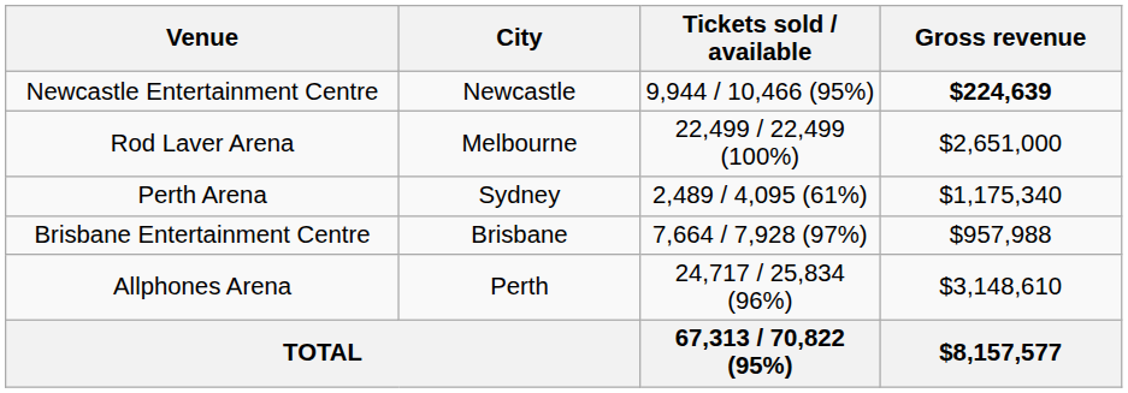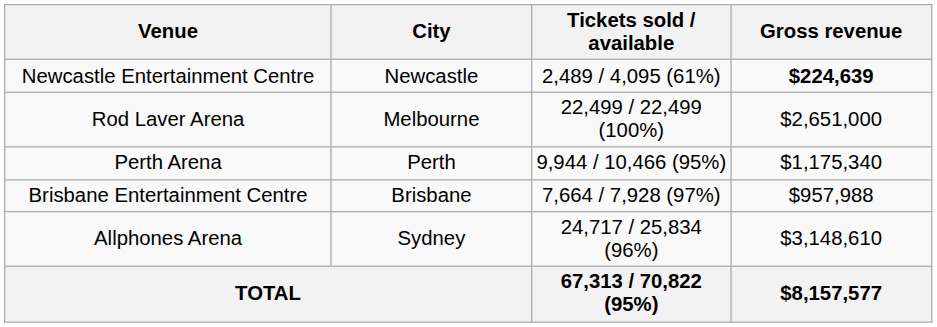Newcastle Entertainment Centre | Tickets sold / available: 9,944 / 10,466 (95%) -> 2,489 / 4,095 (61%)
Perth Arena | City: Sydney -> Perth
Perth Arena | Tickets sold / available: 2,489 / 4,095 (61%) -> 9,944 / 10,466 (95%)
Allphones Arena | City: Perth -> Sydney
